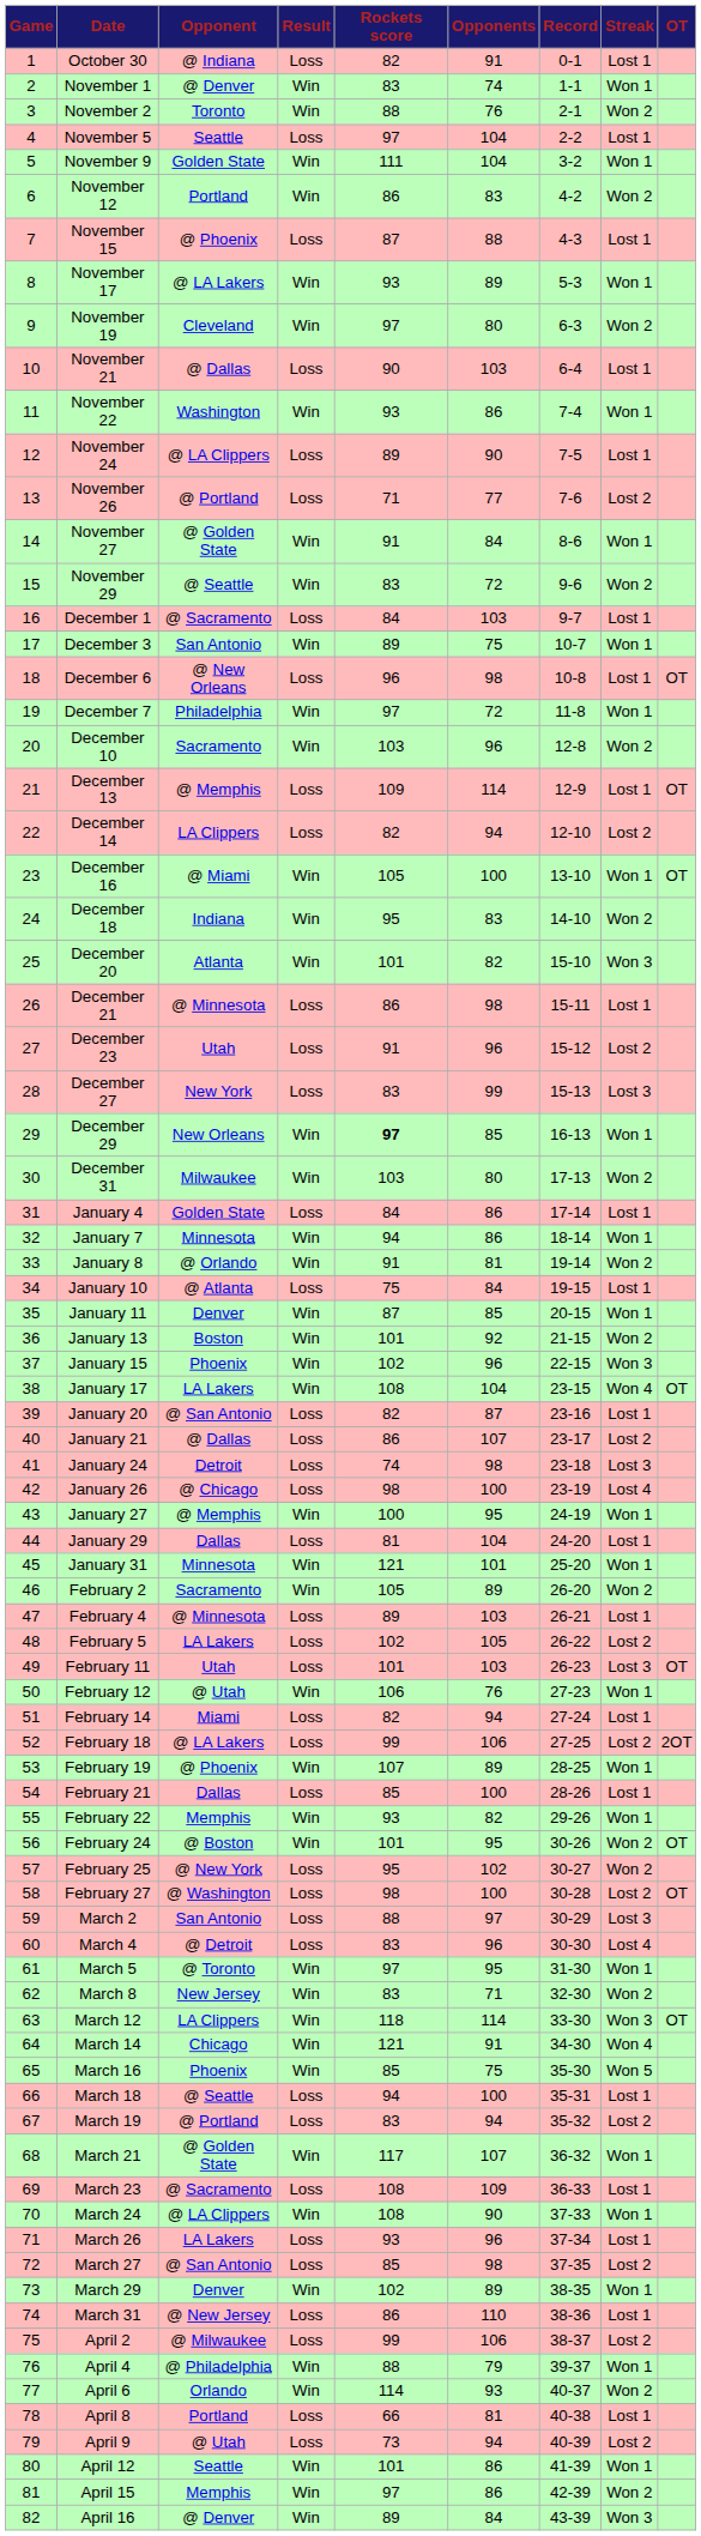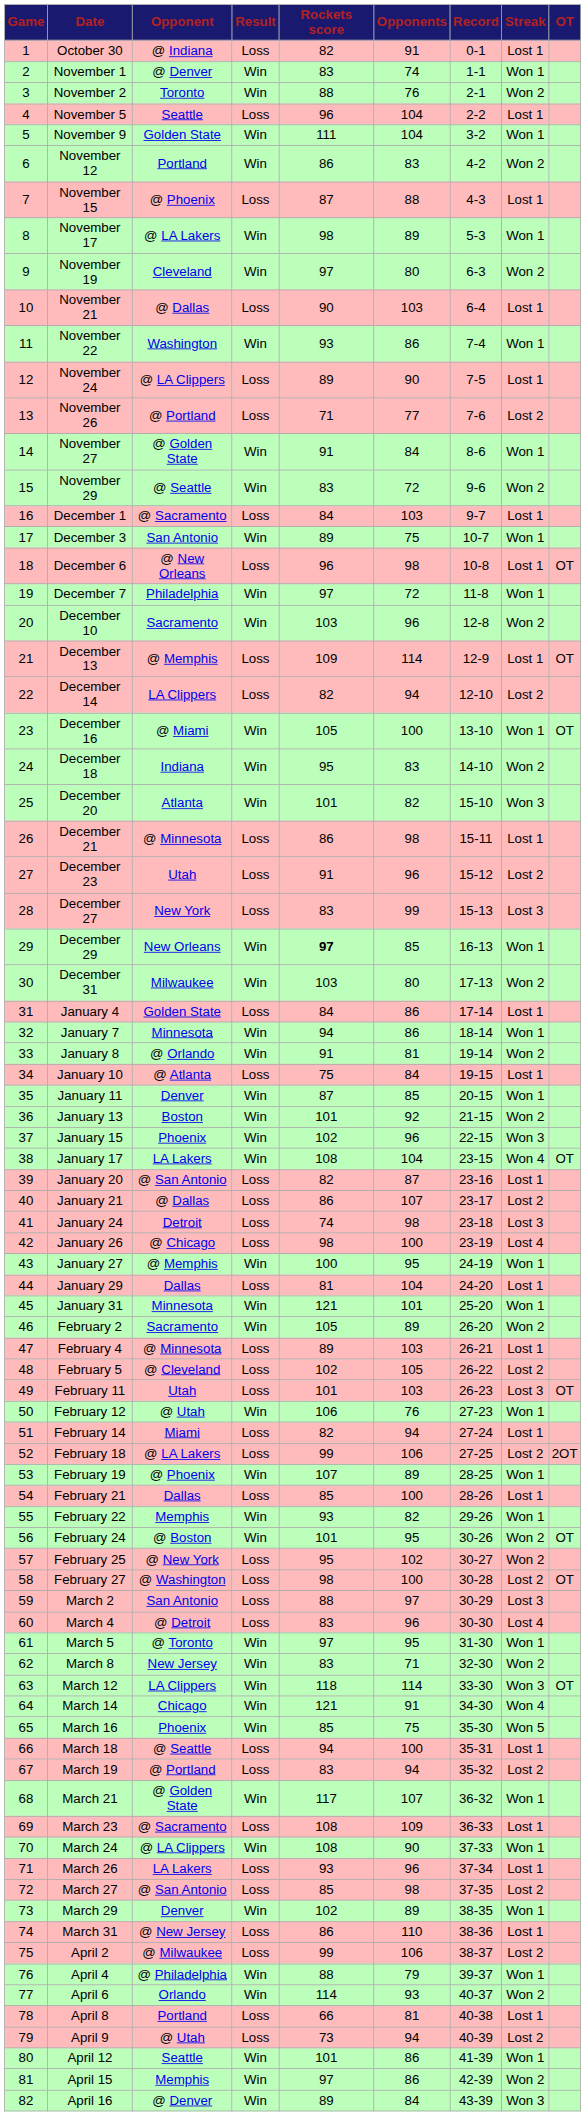November 5 | Rockets score: 97 -> 96
November 17 | Rockets score: 93 -> 98
February 5 | Opponent: LA Lakers -> @ Cleveland
